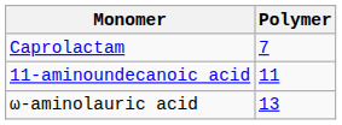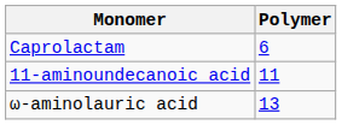Caprolactam | Polymer: 7 -> 6
